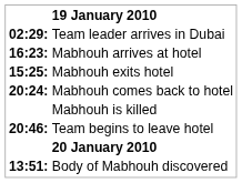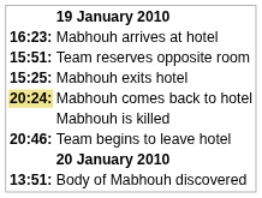- row: 02:29: | Team leader arrives in Dubai
+ row: 15:51: | Team reserves opposite room
Mabhouh comes back to hotel | column 1: no background -> khaki background
